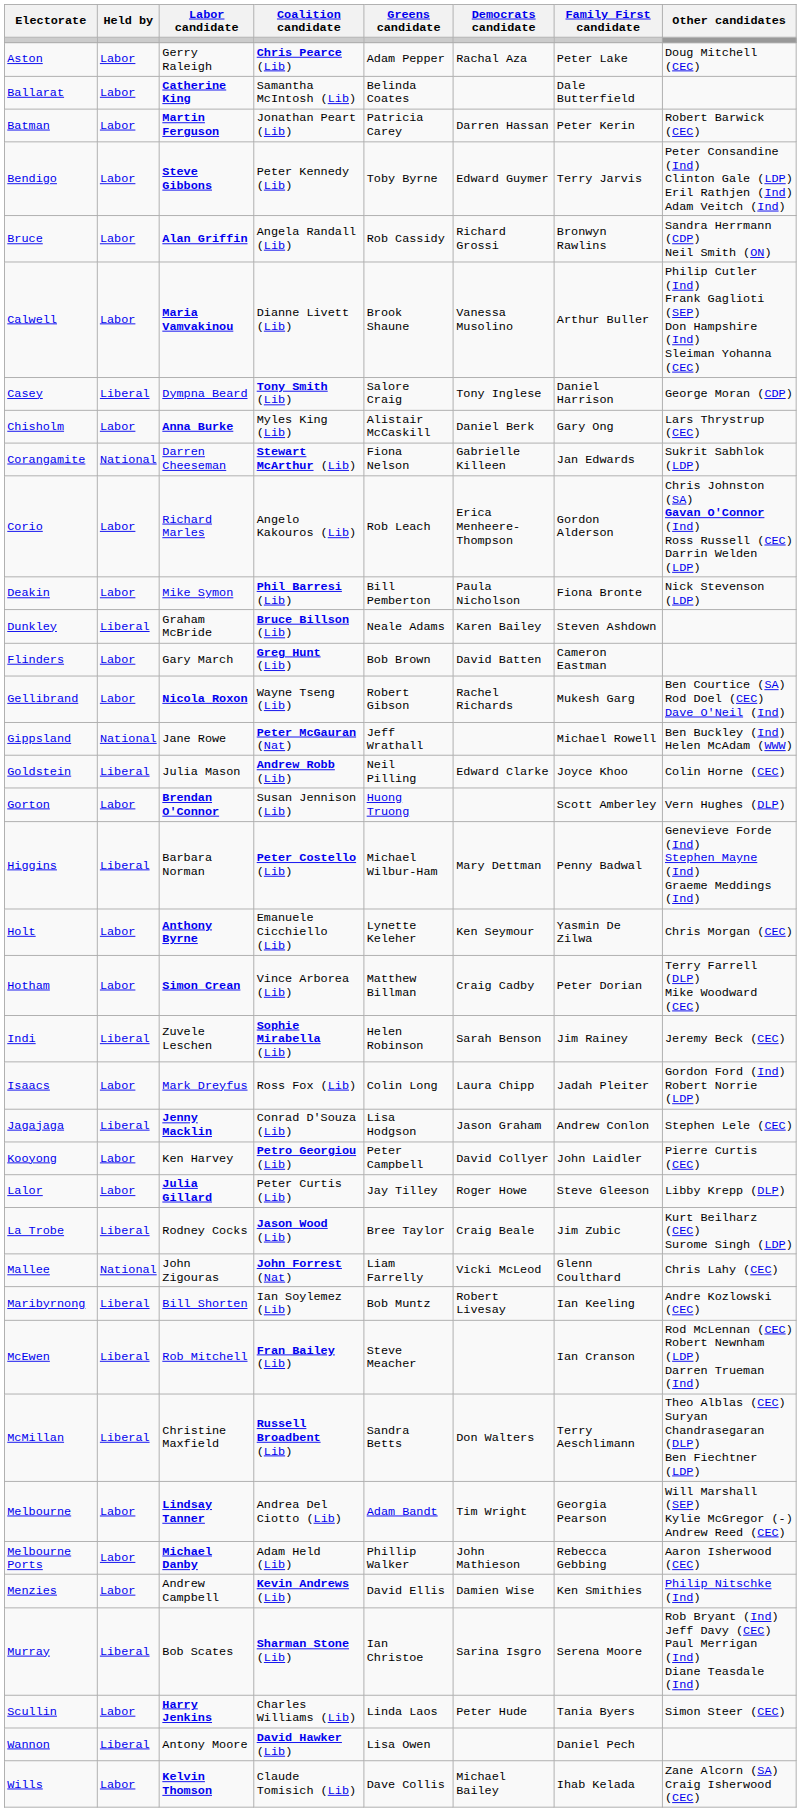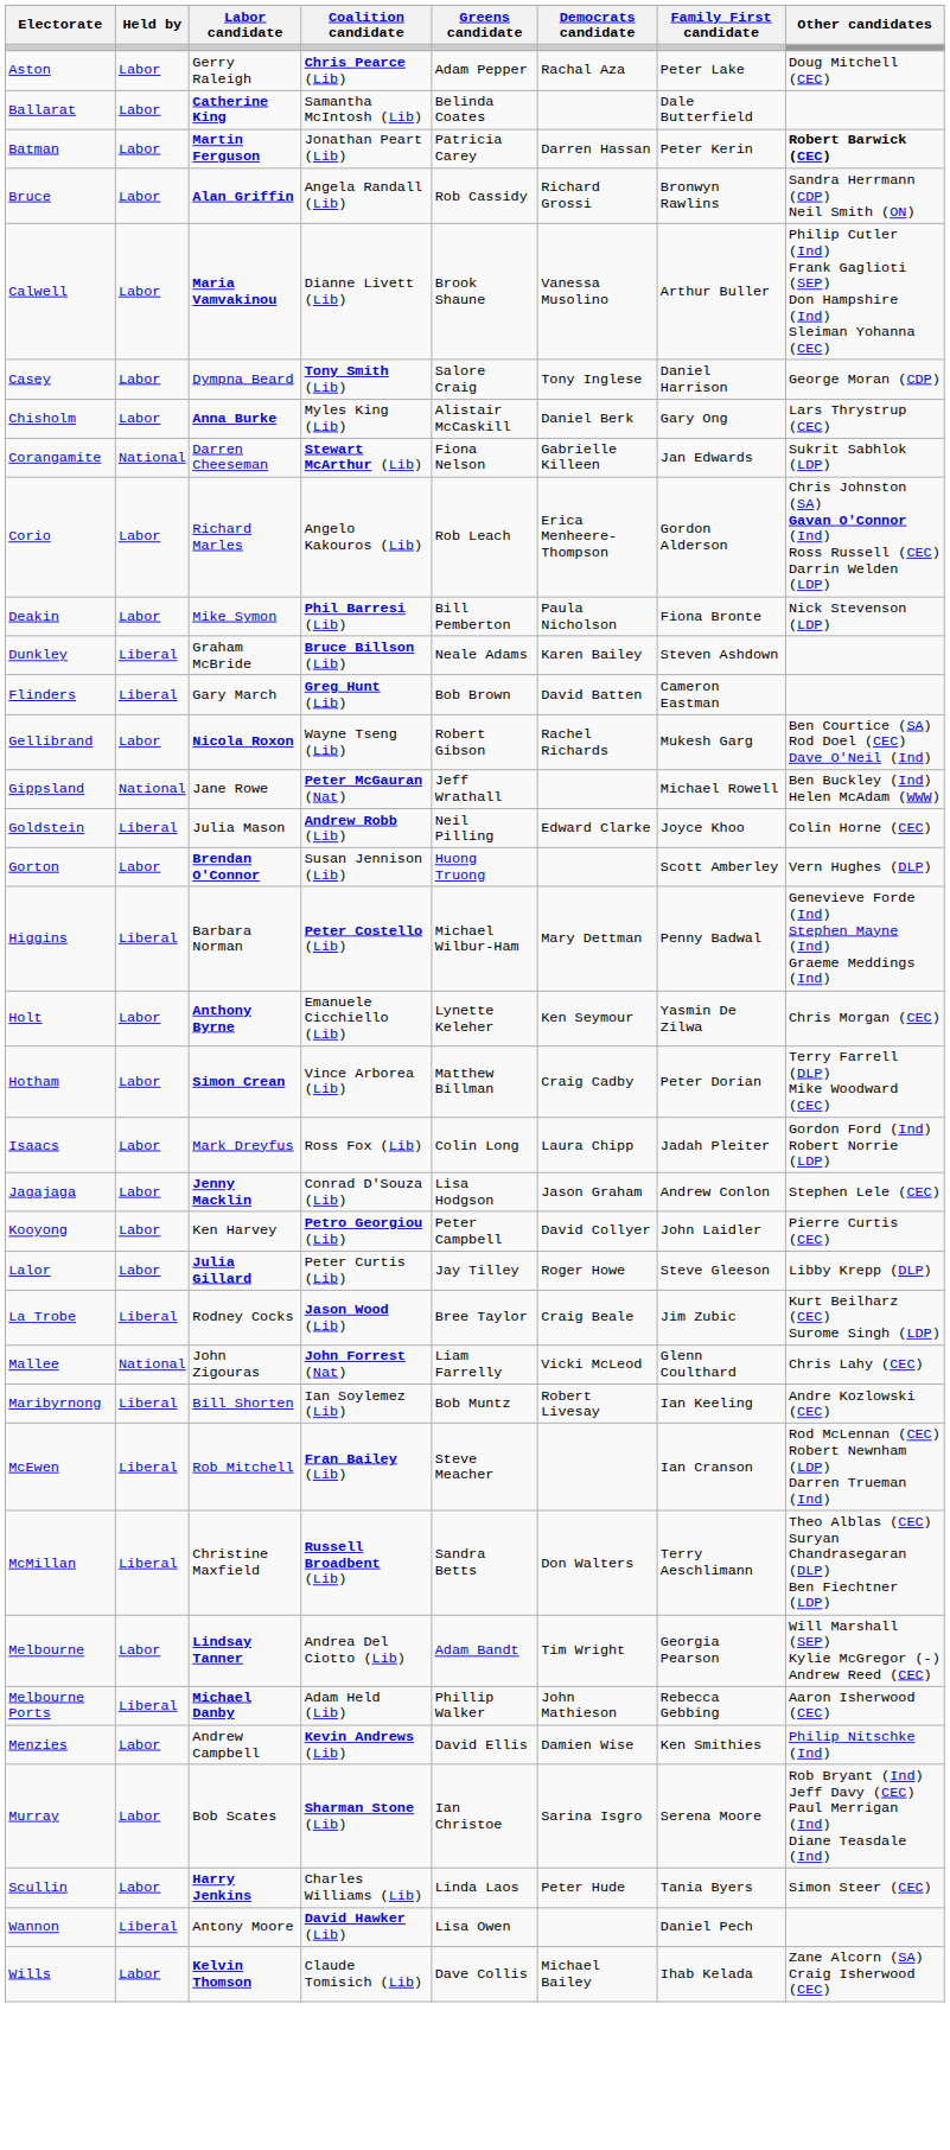Batman | Other candidates: normal -> bold
- row: Bendigo | Labor | Steve Gibbons | Peter Kennedy (Lib) | Toby Byrne | Edward Guymer | Terry Jarvis | Peter Consandine (Ind) Clinton Gale (LDP) Eril Rathjen (Ind) Adam Veitch (Ind)
Casey | Held by: Liberal -> Labor
Flinders | Held by: Labor -> Liberal
- row: Indi | Liberal | Zuvele Leschen | Sophie Mirabella (Lib) | Helen Robinson | Sarah Benson | Jim Rainey | Jeremy Beck (CEC)
Jagajaga | Held by: Liberal -> Labor
Melbourne Ports | Held by: Labor -> Liberal
Murray | Held by: Liberal -> Labor
